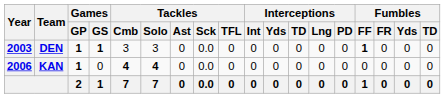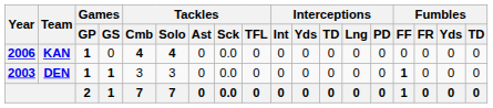rows swapped: DEN <-> KAN
